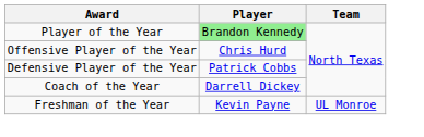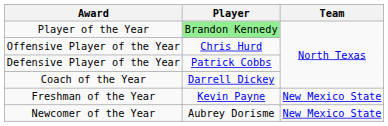Freshman of the Year | Team: UL Monroe -> New Mexico State
+ row: Newcomer of the Year | Aubrey Dorisme | New Mexico State
